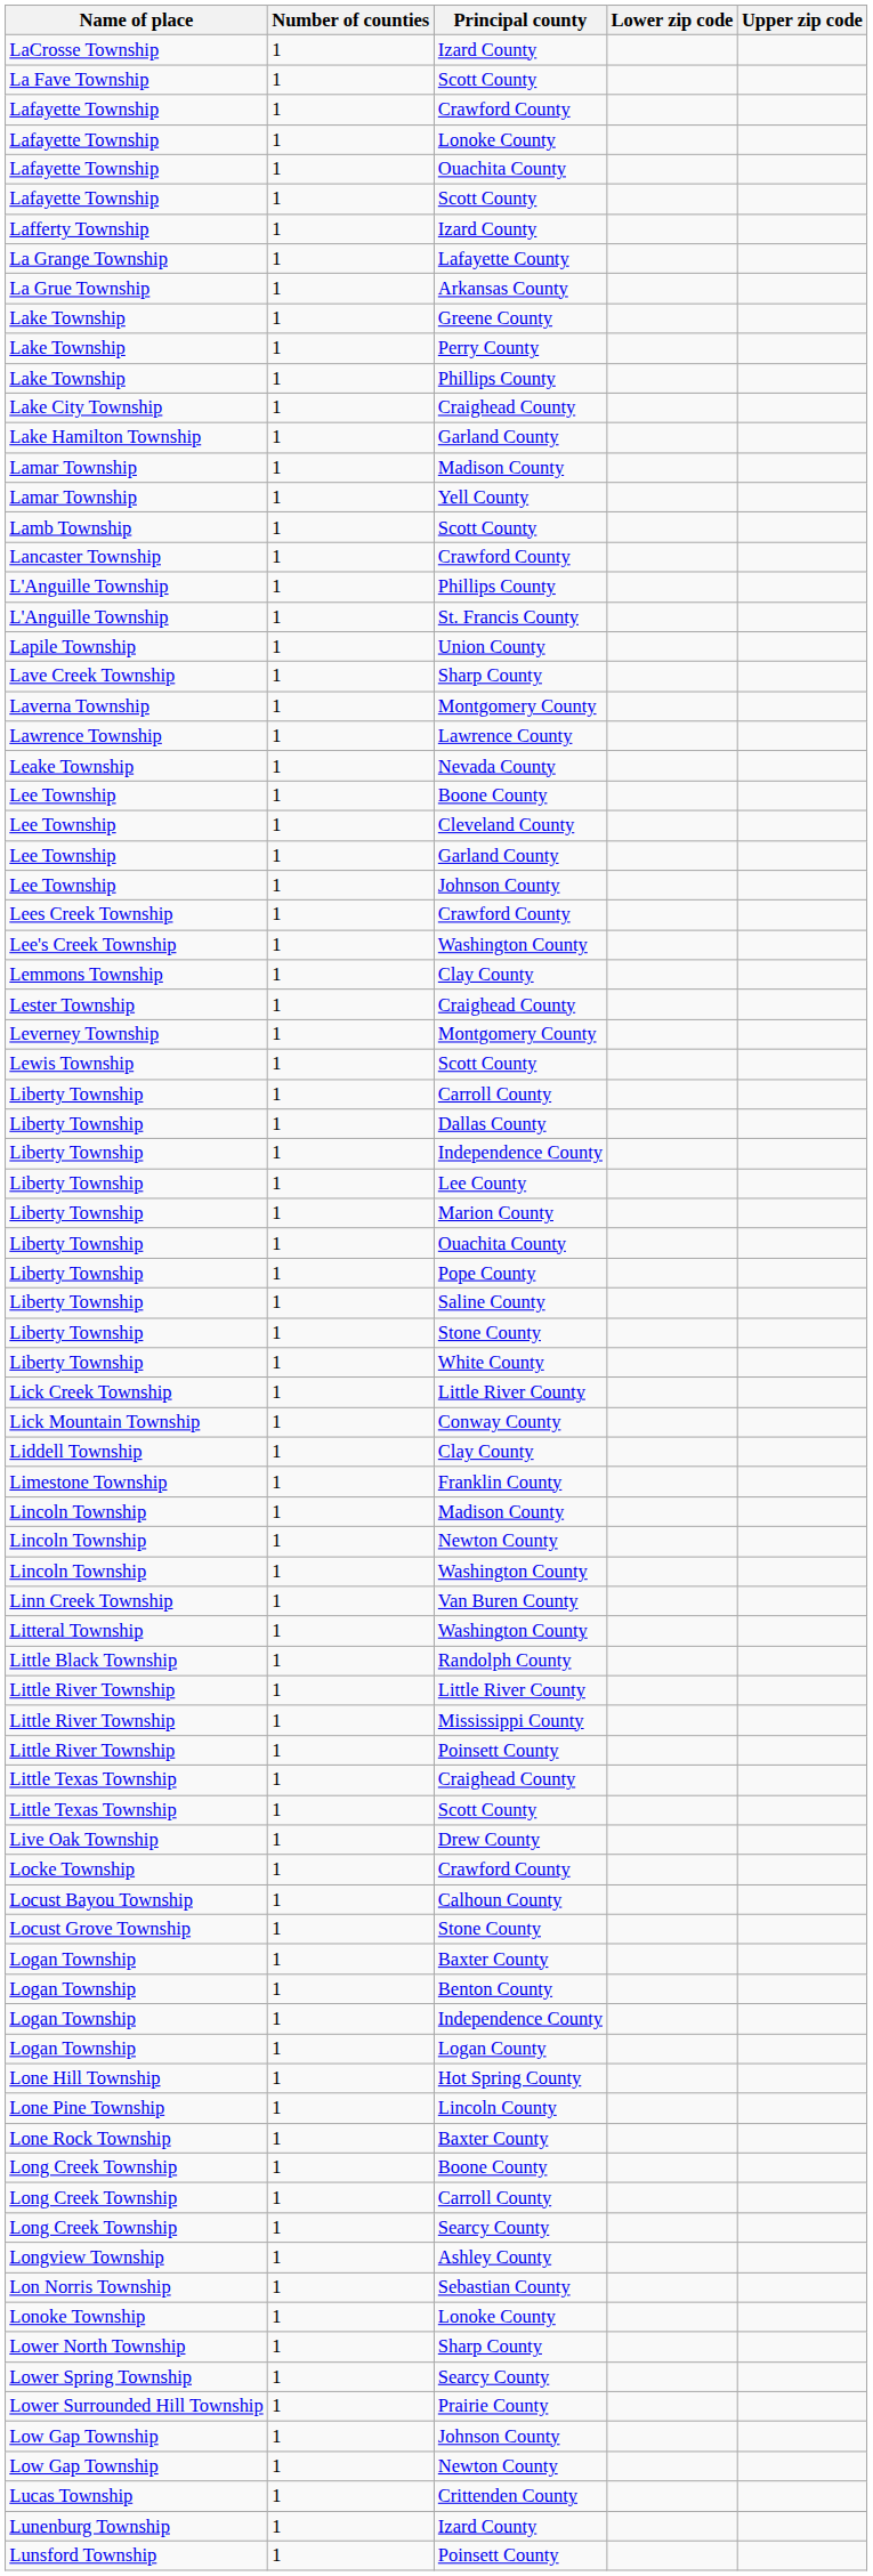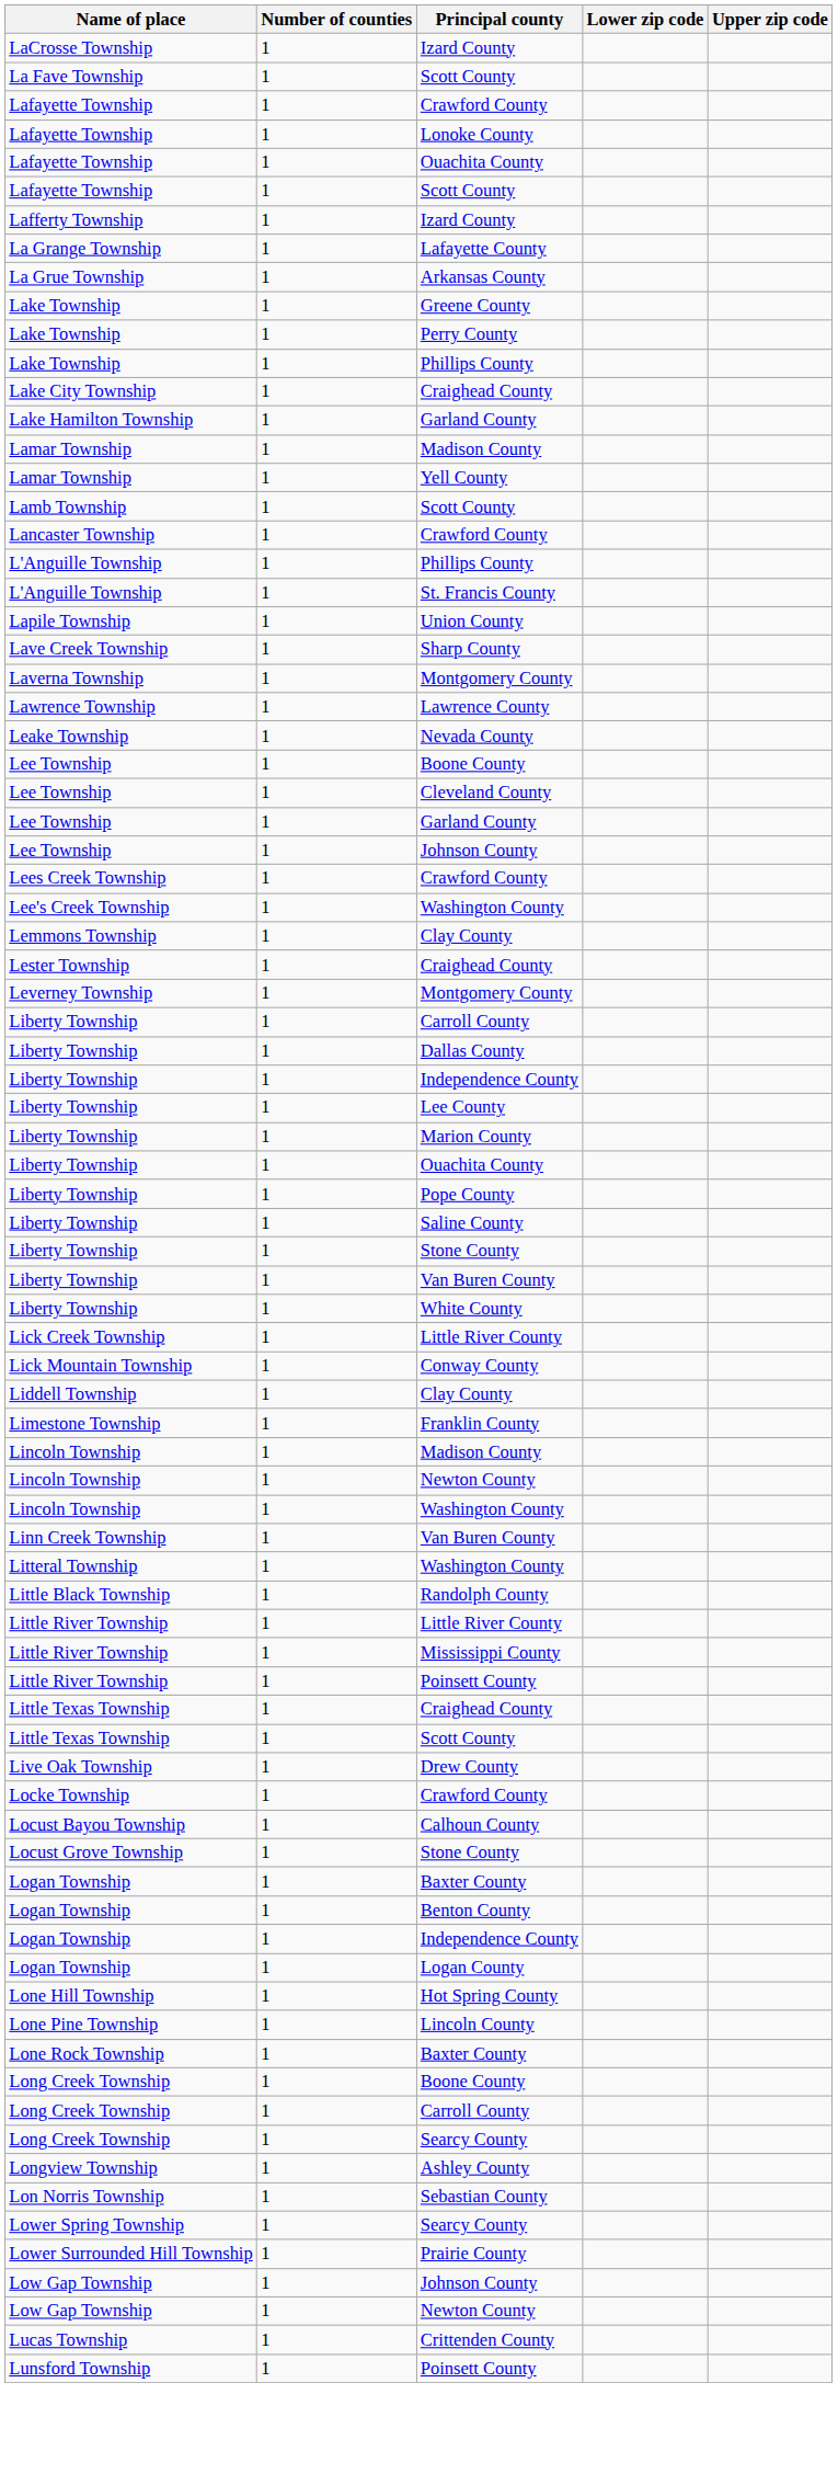- row: Lewis Township | 1 | Scott County
+ row: Liberty Township | 1 | Van Buren County
- row: Lonoke Township | 1 | Lonoke County
- row: Lower North Township | 1 | Sharp County
- row: Lunenburg Township | 1 | Izard County
